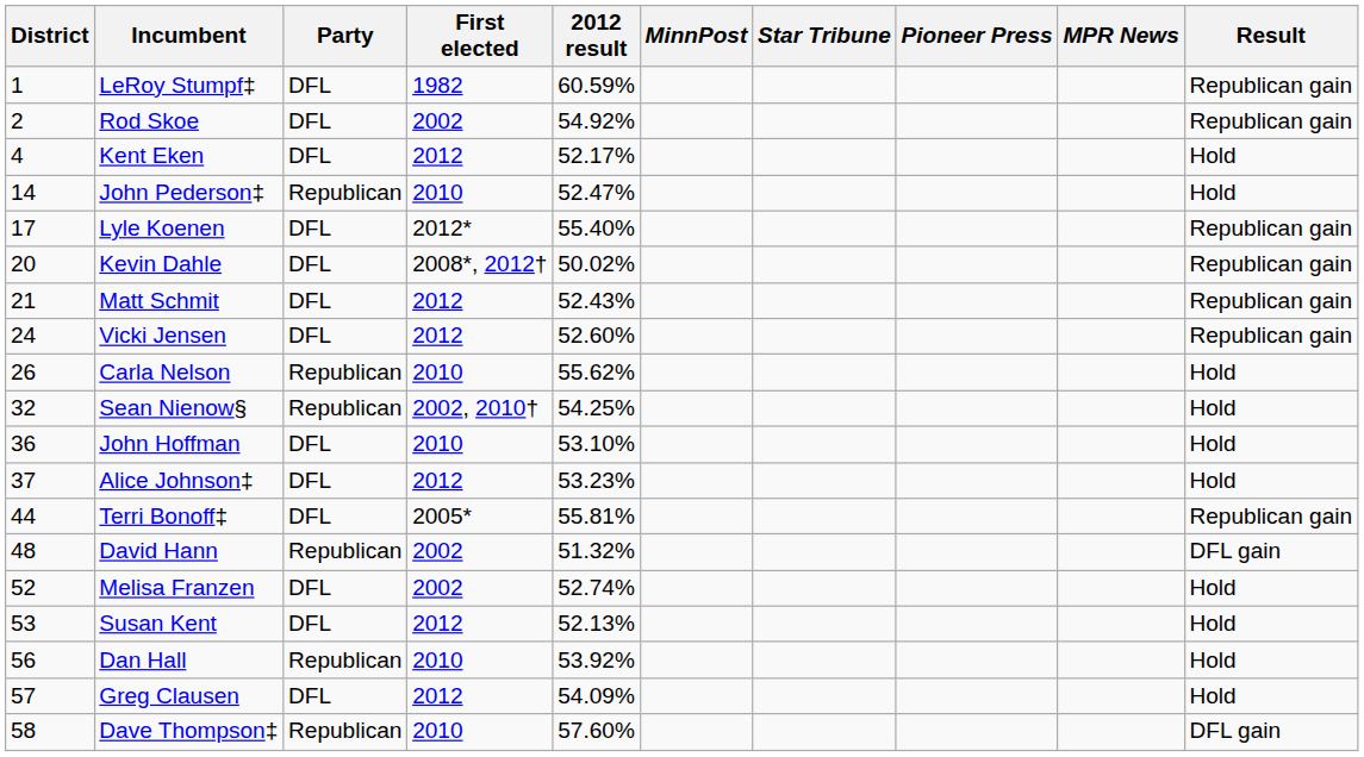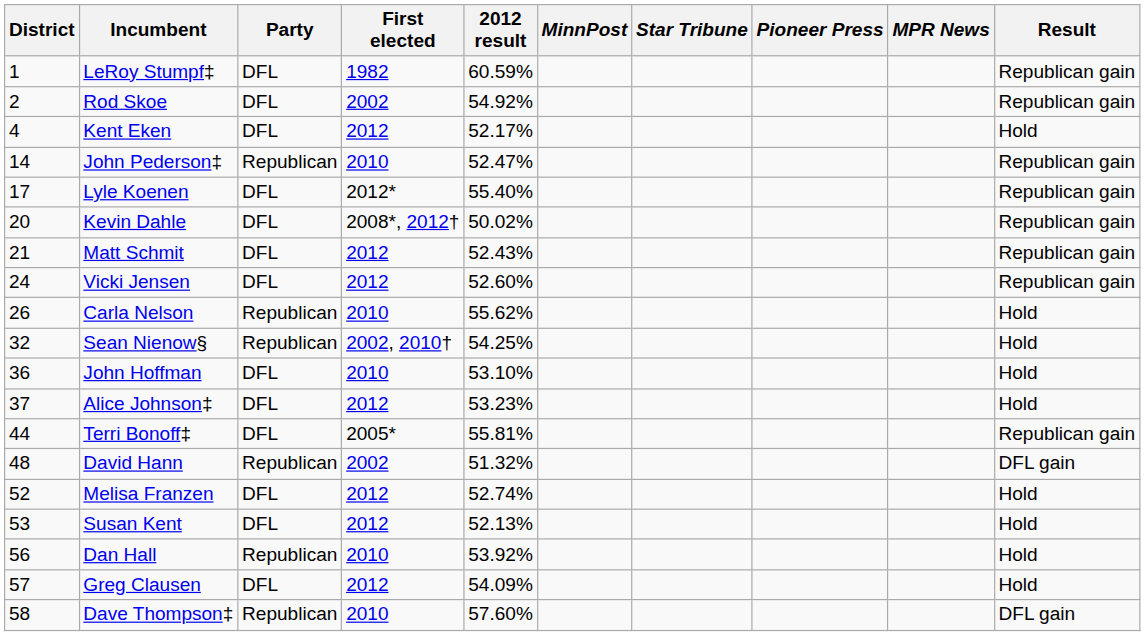John Pederson‡ | Result: Hold -> Republican gain
Melisa Franzen | First elected: 2002 -> 2012
